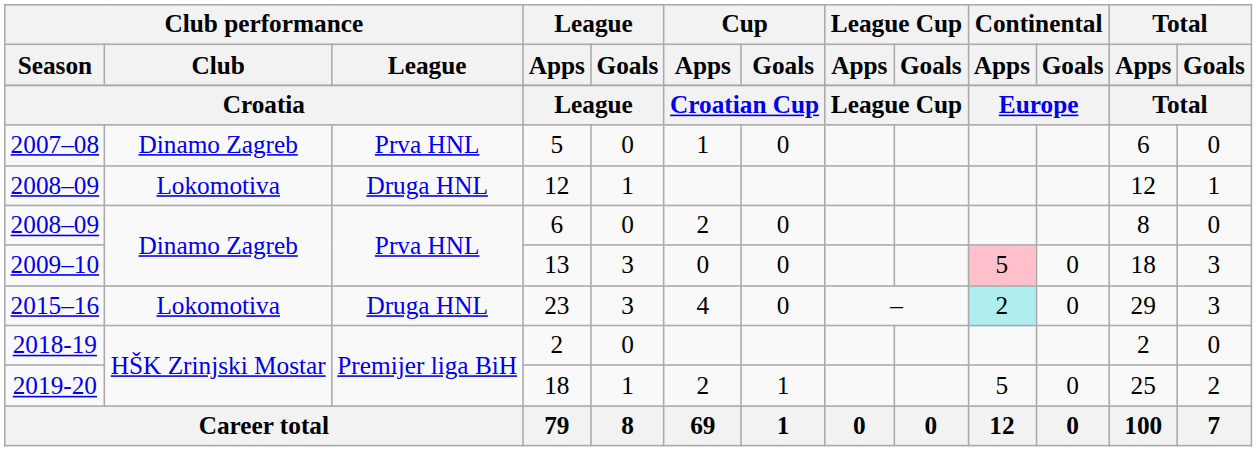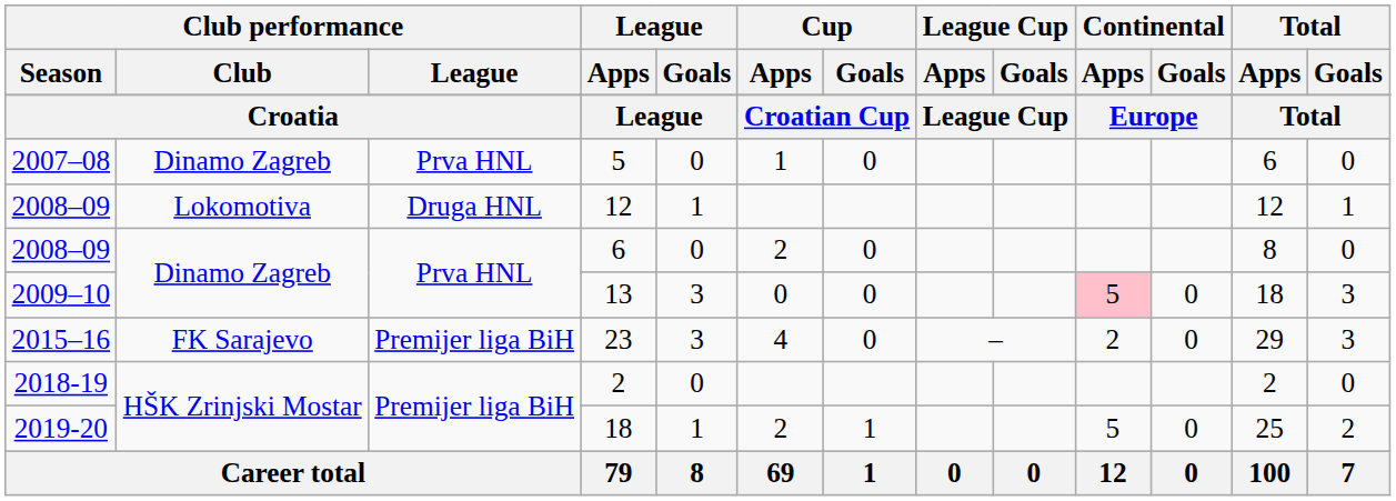23 | Club performance / Club: Lokomotiva -> FK Sarajevo
23 | Club performance / League: Druga HNL -> Premijer liga BiH
23 | Continental / Apps: paleturquoise background -> no background
